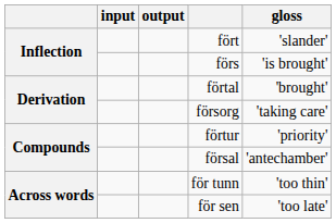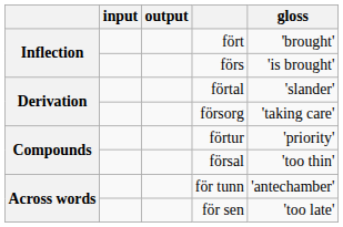fört | gloss: 'slander' -> 'brought'
förtal | gloss: 'brought' -> 'slander'
försal | gloss: 'antechamber' -> 'too thin'
för tunn | gloss: 'too thin' -> 'antechamber'
